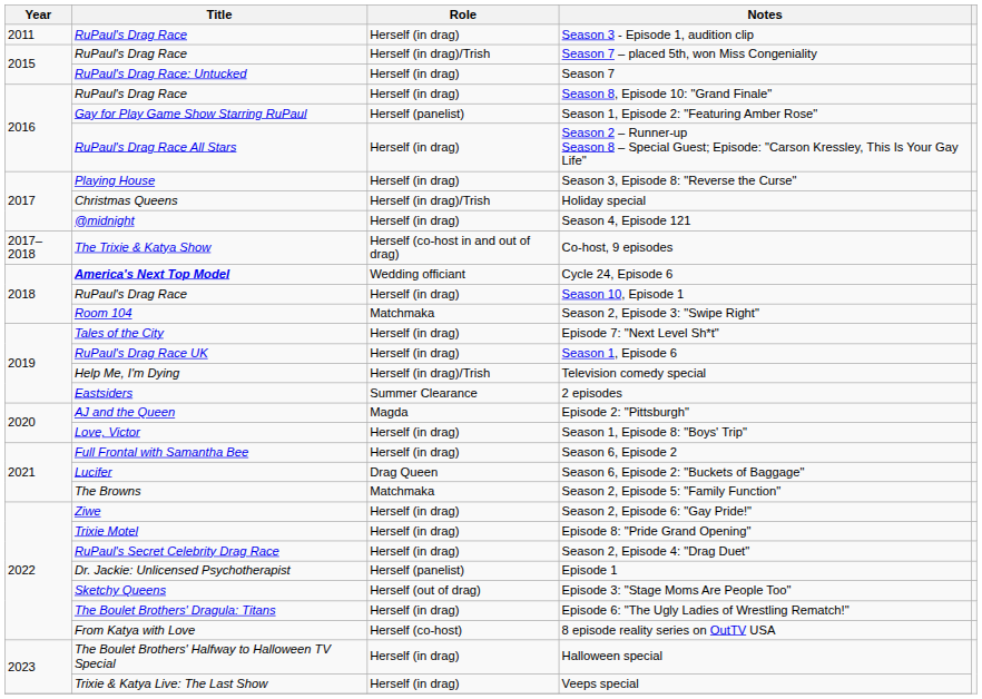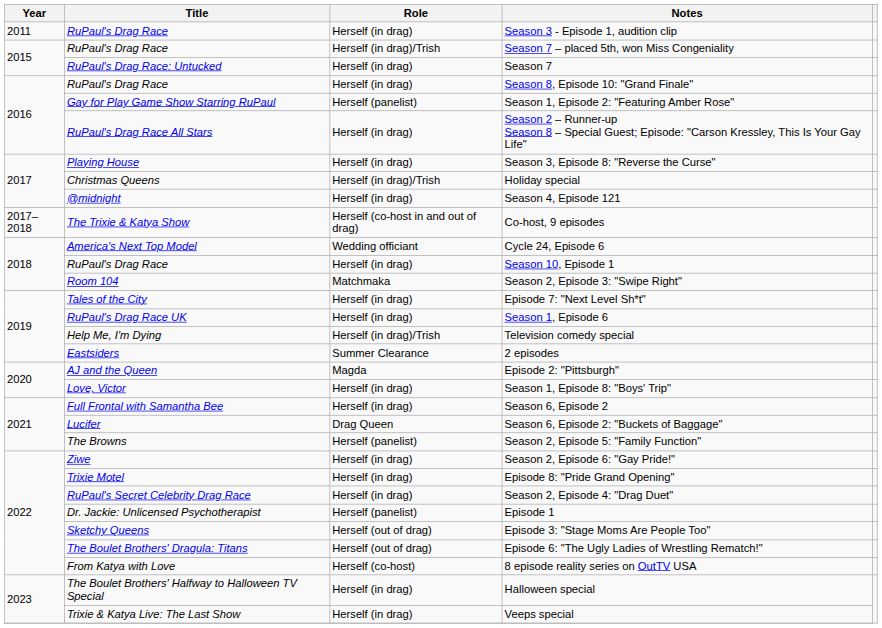Cycle 24, Episode 6 | Title: bold -> normal
Season 2, Episode 5: "Family Function" | Role: Matchmaka -> Herself (panelist)
Episode 6: "The Ugly Ladies of Wrestling Rematch!" | Role: Herself (in drag) -> Herself (out of drag)
